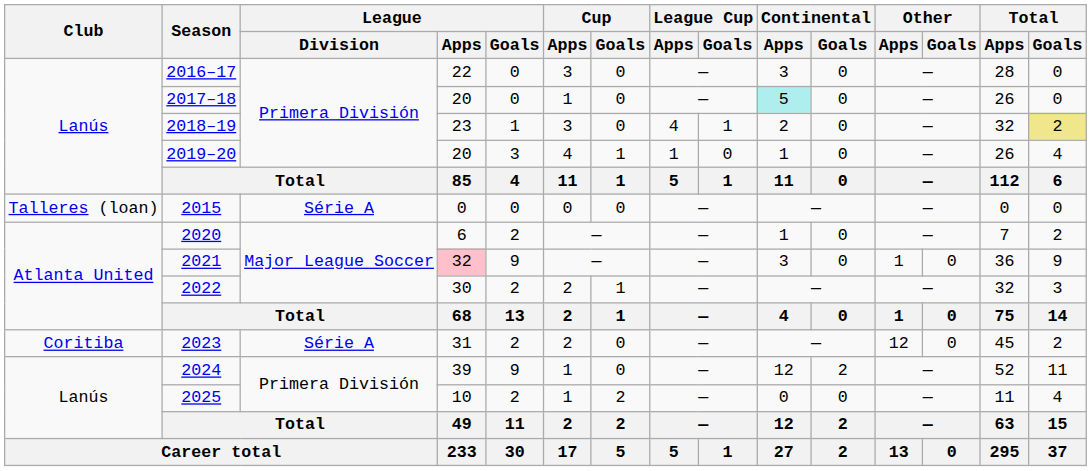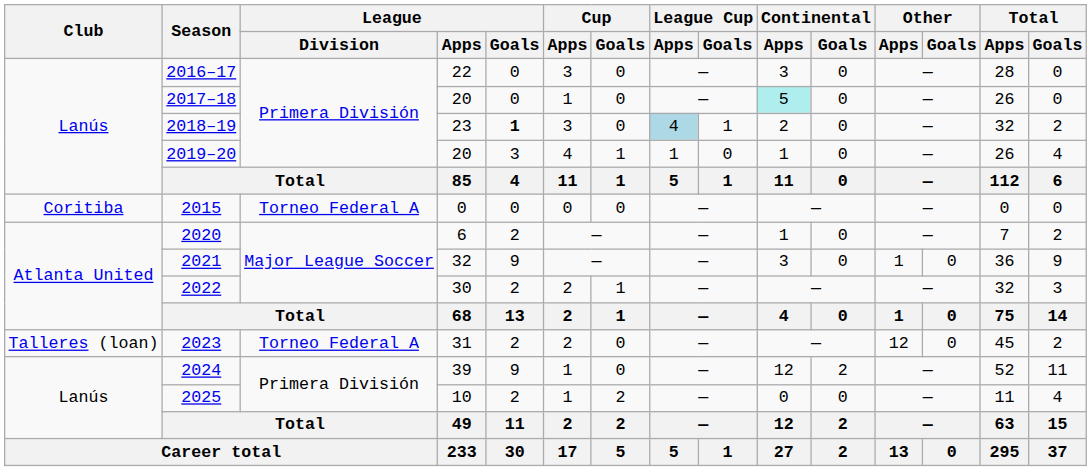2018–19 | League / Goals: normal -> bold
2018–19 | League Cup / Apps: no background -> lightblue background
2018–19 | Total / Goals: khaki background -> no background
2015 | Club: Talleres (loan) -> Coritiba
2015 | League / Division: Série A -> Torneo Federal A
2021 | League / Apps: pink background -> no background
2023 | Club: Coritiba -> Talleres (loan)
2023 | League / Division: Série A -> Torneo Federal A
